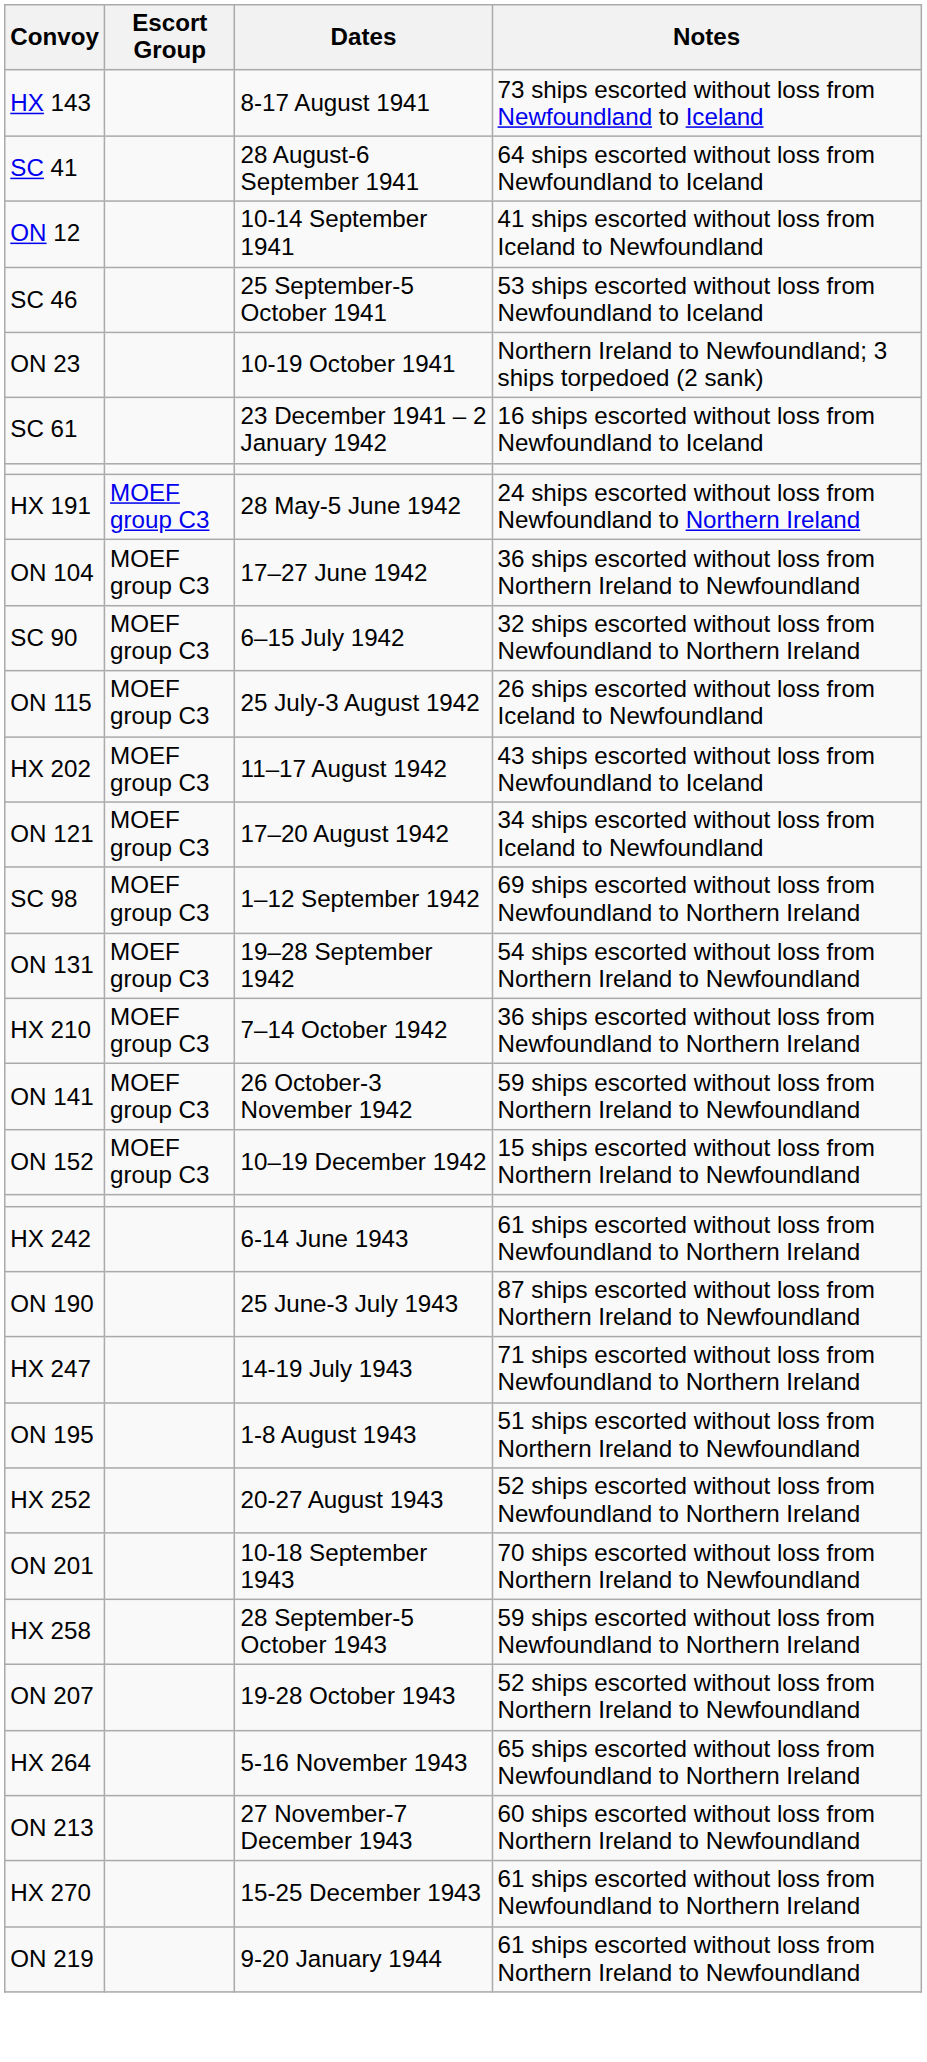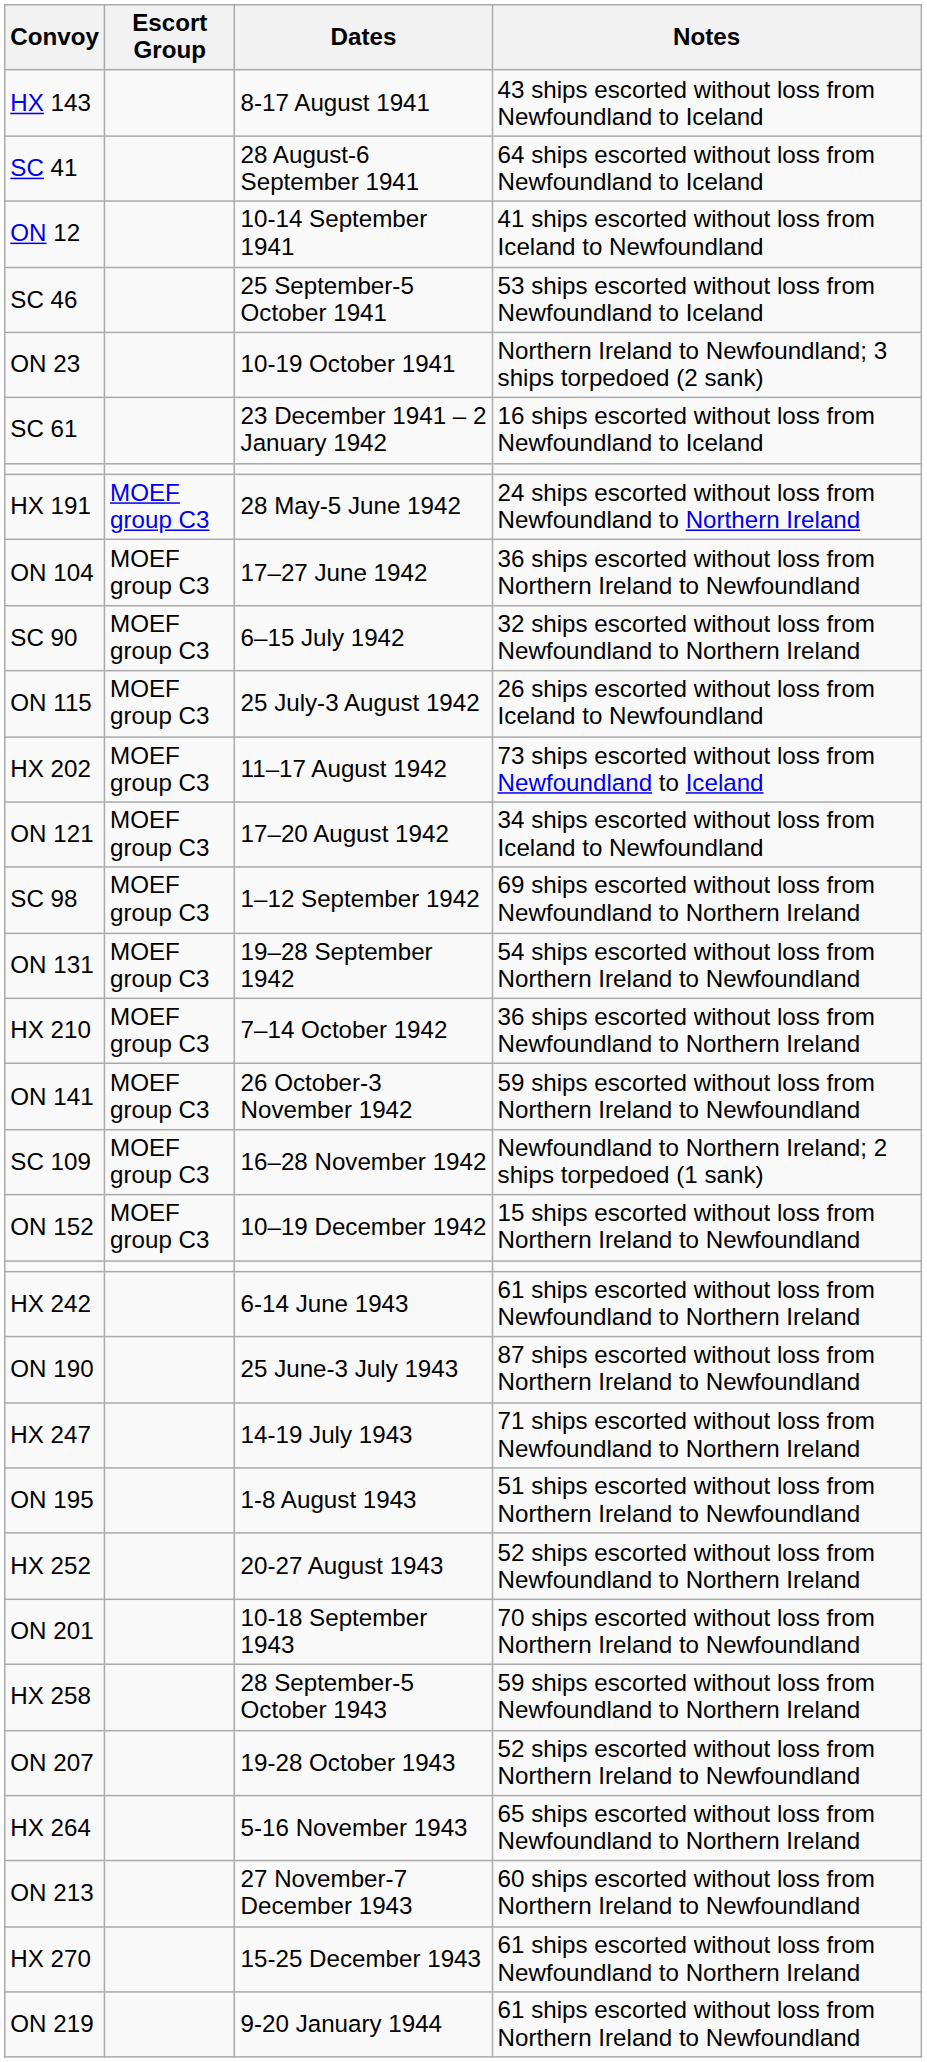HX 143 | Notes: 73 ships escorted without loss from Newfoundland to Iceland -> 43 ships escorted without loss from Newfoundland to Iceland
HX 202 | Notes: 43 ships escorted without loss from Newfoundland to Iceland -> 73 ships escorted without loss from Newfoundland to Iceland
+ row: SC 109 | MOEF group C3 | 16–28 November 1942 | Newfoundland to Northern Ireland; 2 ships torpedoed (1 sank)
